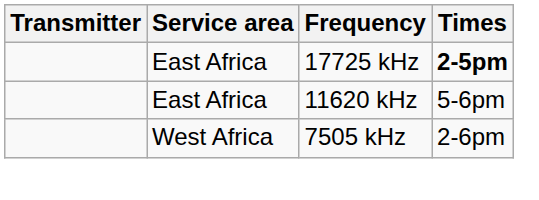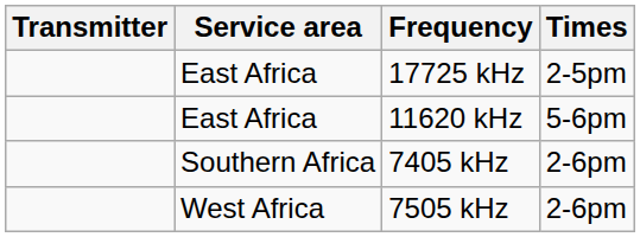17725 kHz | Times: bold -> normal
+ row: Southern Africa | 7405 kHz | 2-6pm
